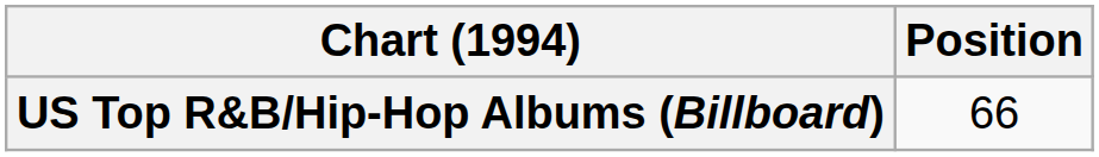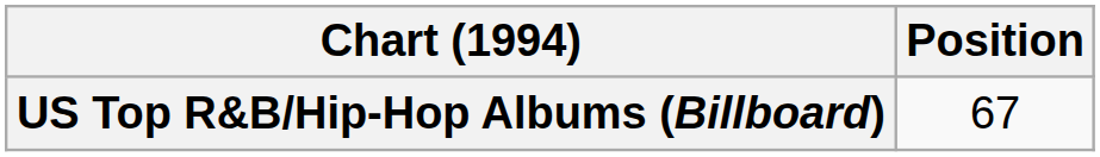US Top R&B/Hip-Hop Albums (Billboard) | Position: 66 -> 67
